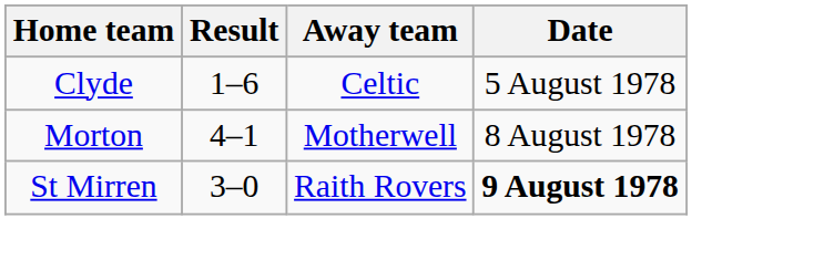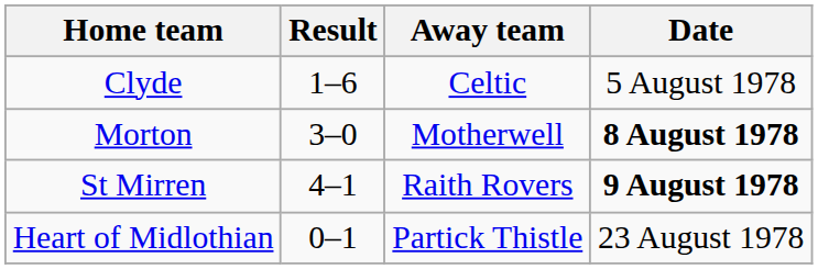Morton | Result: 4–1 -> 3–0
Morton | Date: normal -> bold
St Mirren | Result: 3–0 -> 4–1
+ row: Heart of Midlothian | 0–1 | Partick Thistle | 23 August 1978
